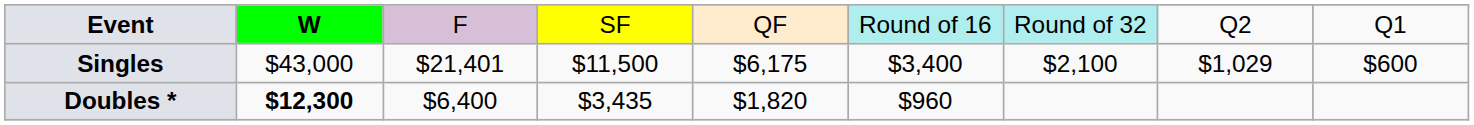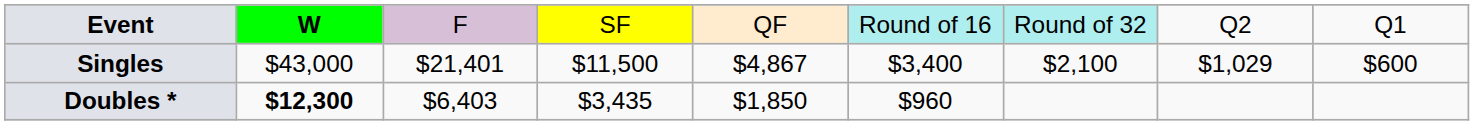Singles | column 5: $6,175 -> $4,867
Doubles * | column 3: $6,400 -> $6,403
Doubles * | column 5: $1,820 -> $1,850
